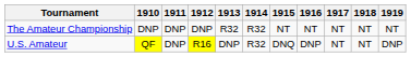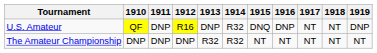rows swapped: The Amateur Championship <-> U.S. Amateur
